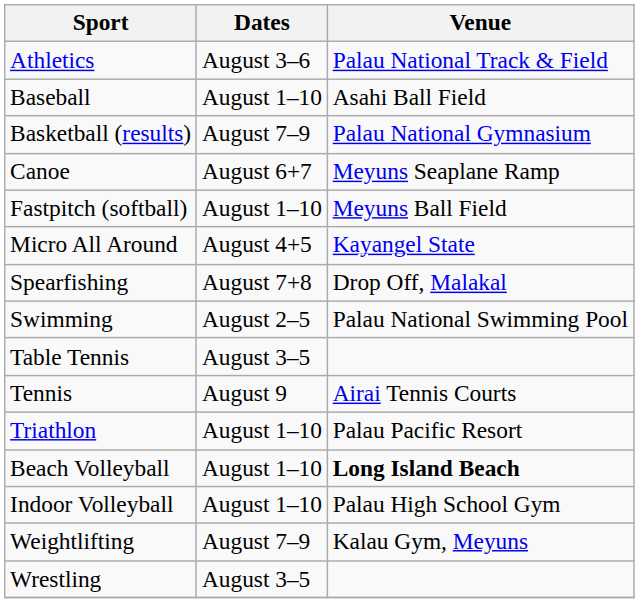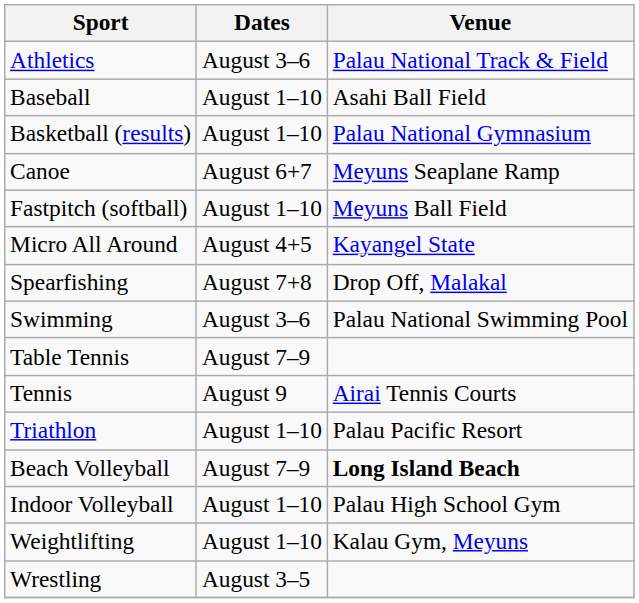Basketball (results) | Dates: August 7–9 -> August 1–10
Swimming | Dates: August 2–5 -> August 3–6
Table Tennis | Dates: August 3–5 -> August 7–9
Beach Volleyball | Dates: August 1–10 -> August 7–9
Weightlifting | Dates: August 7–9 -> August 1–10
